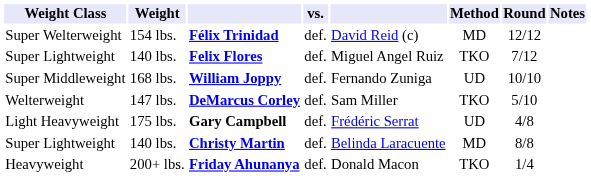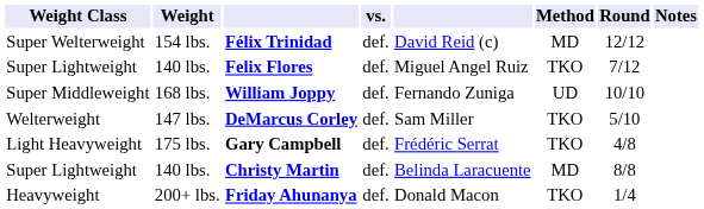Gary Campbell | Method: UD -> TKO
